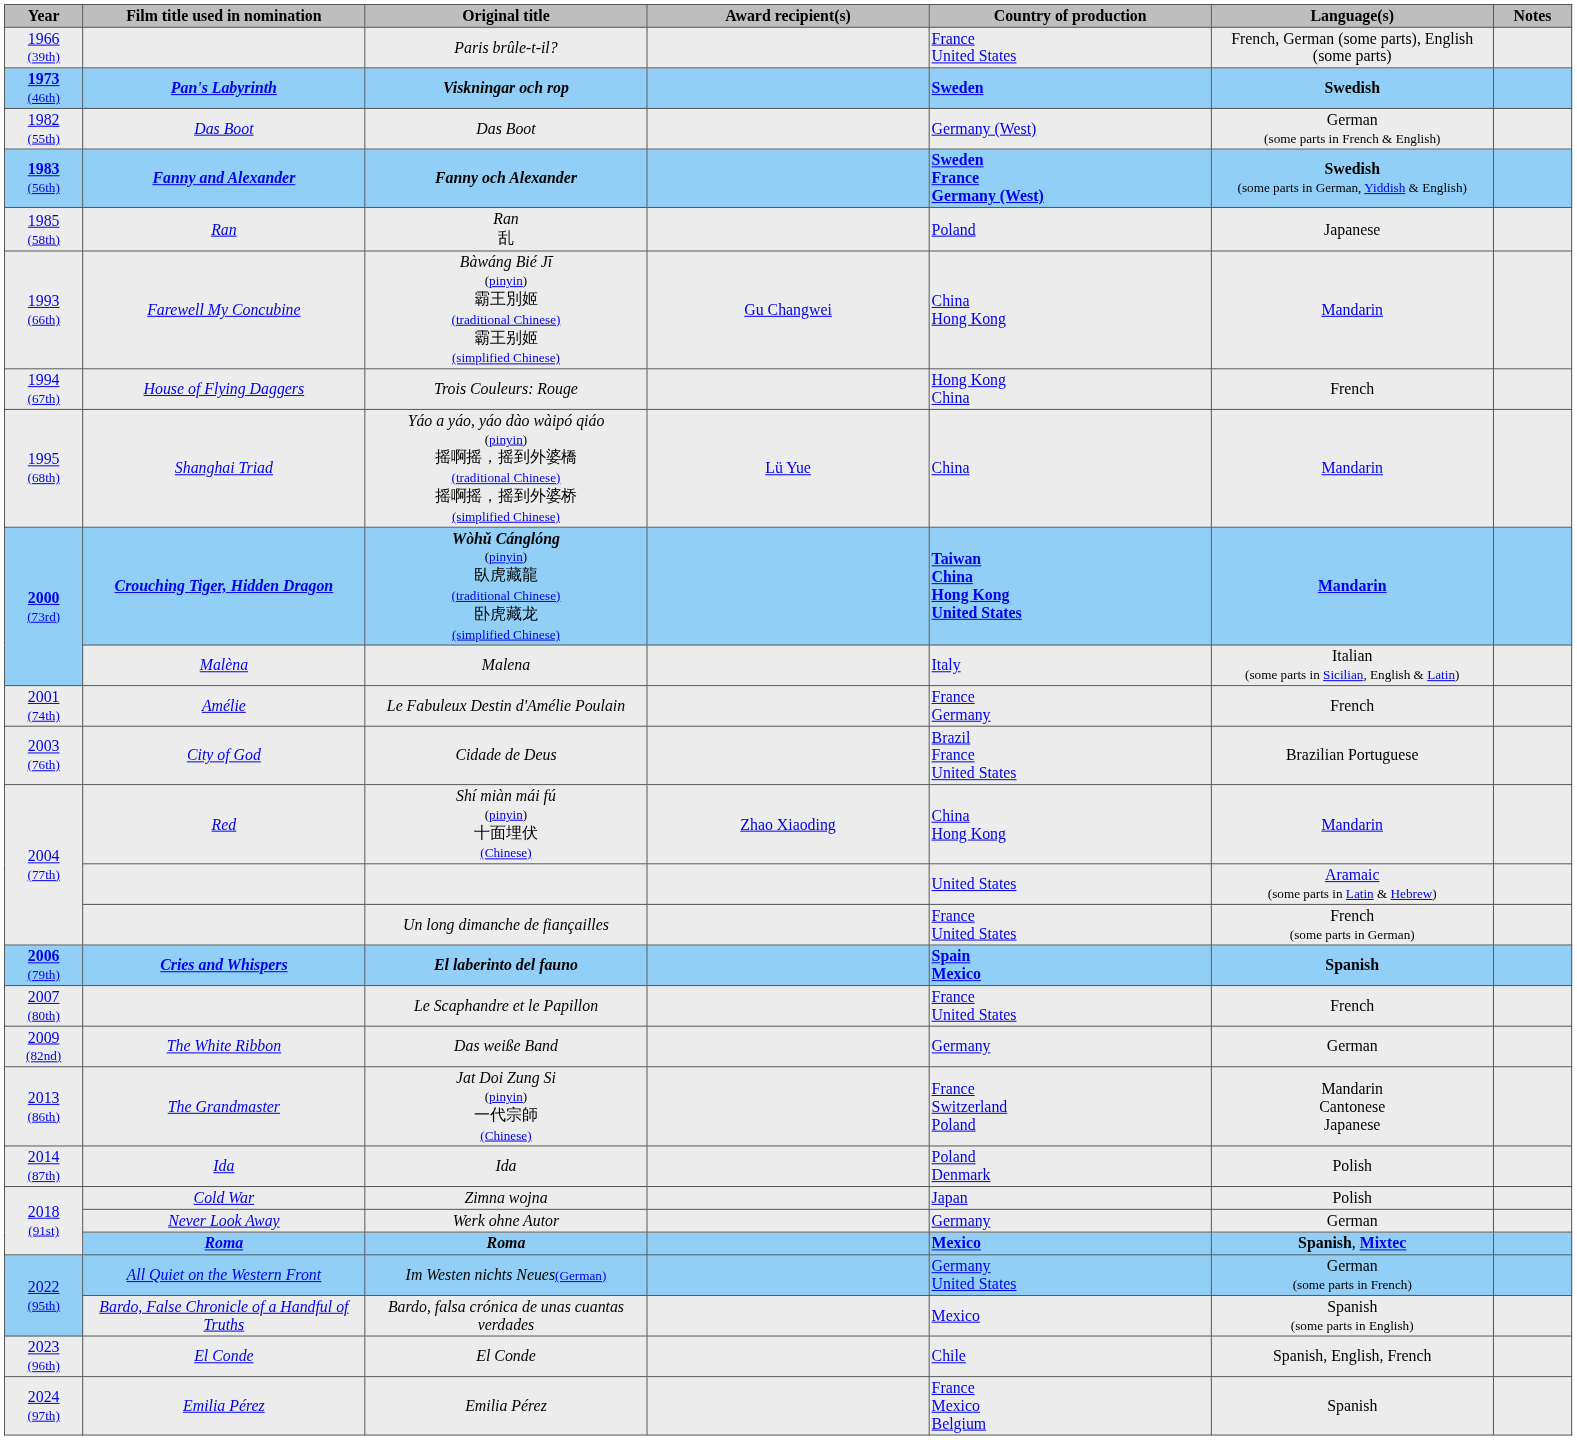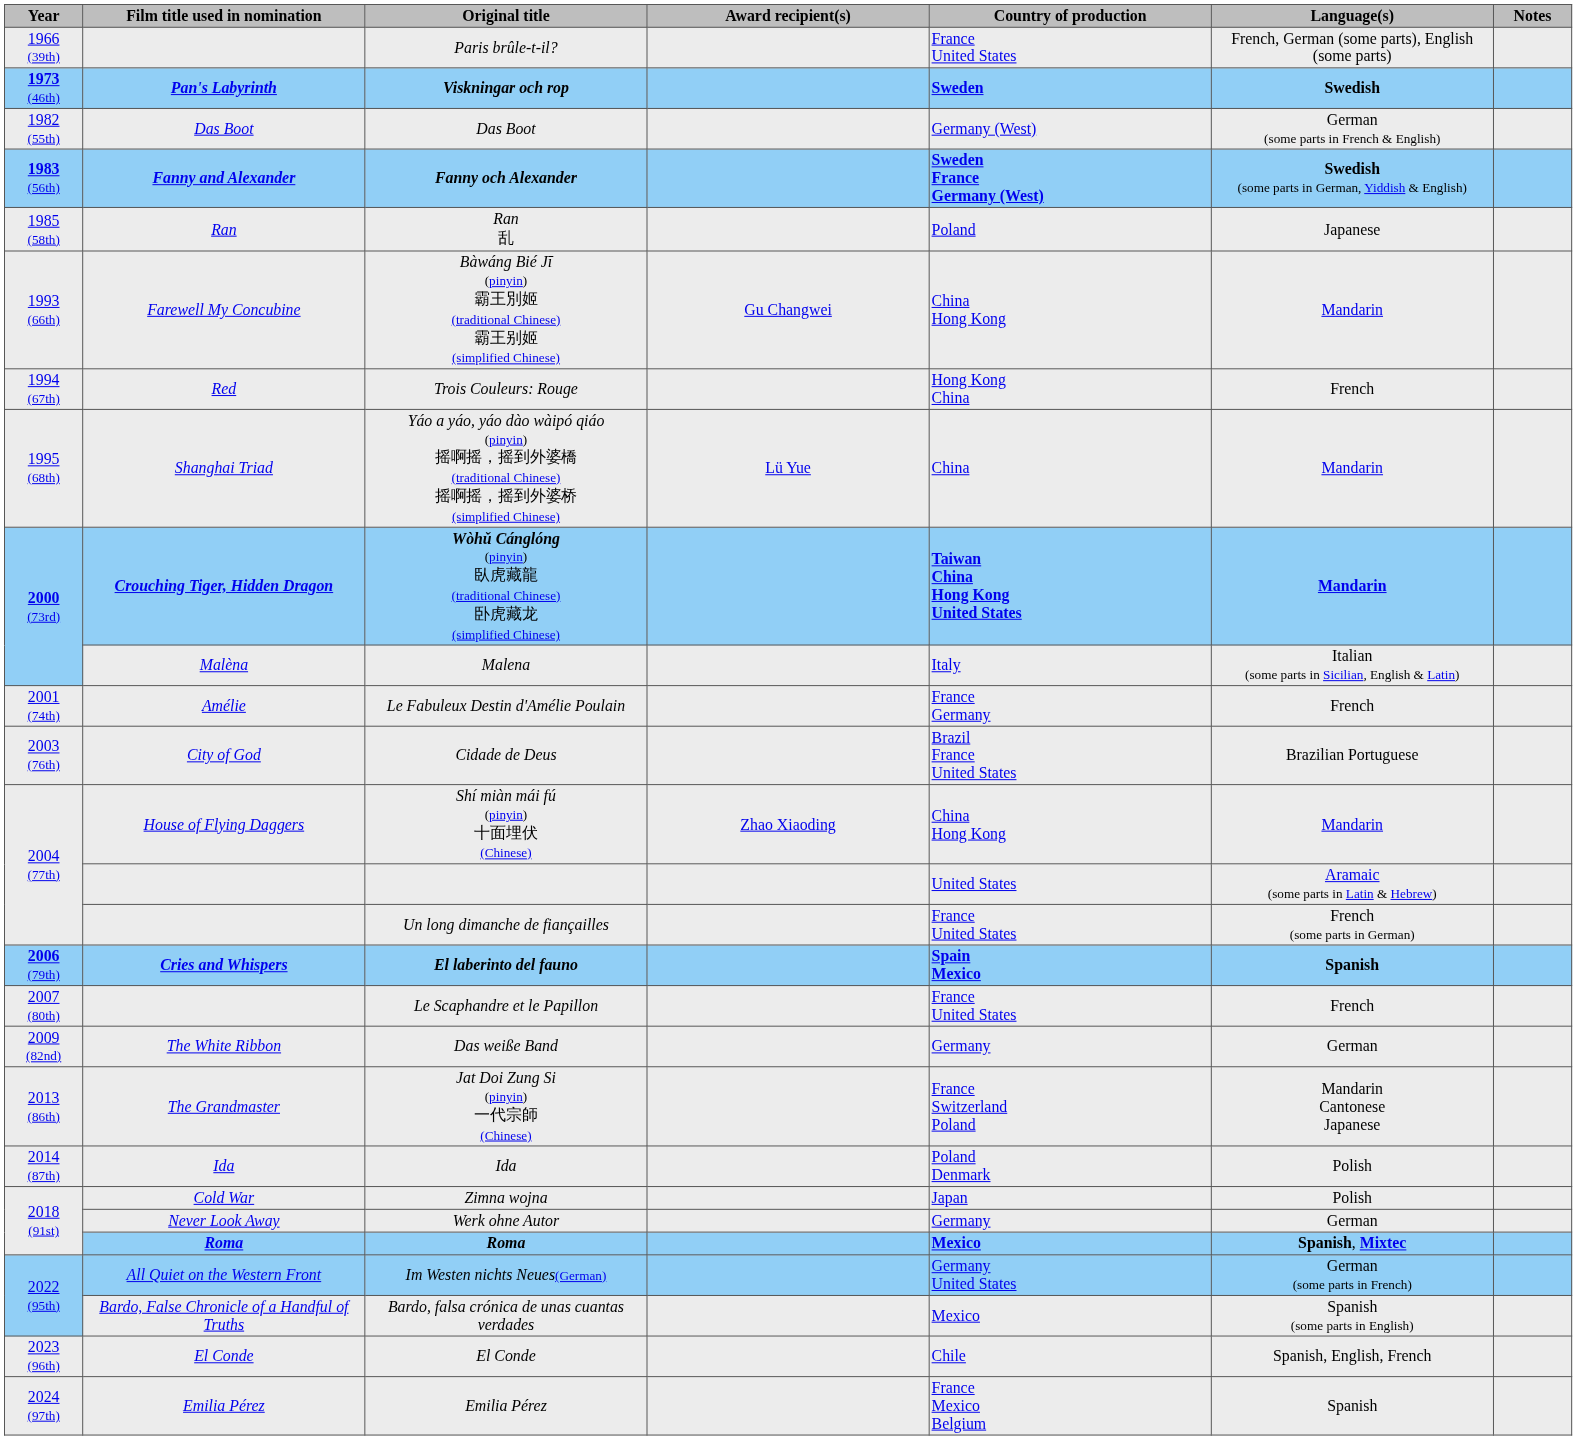Trois Couleurs: Rouge | Film title used in nomination: House of Flying Daggers -> Red
Shí miàn mái fú (pinyin) 十面埋伏 (Chinese) | Film title used in nomination: Red -> House of Flying Daggers
